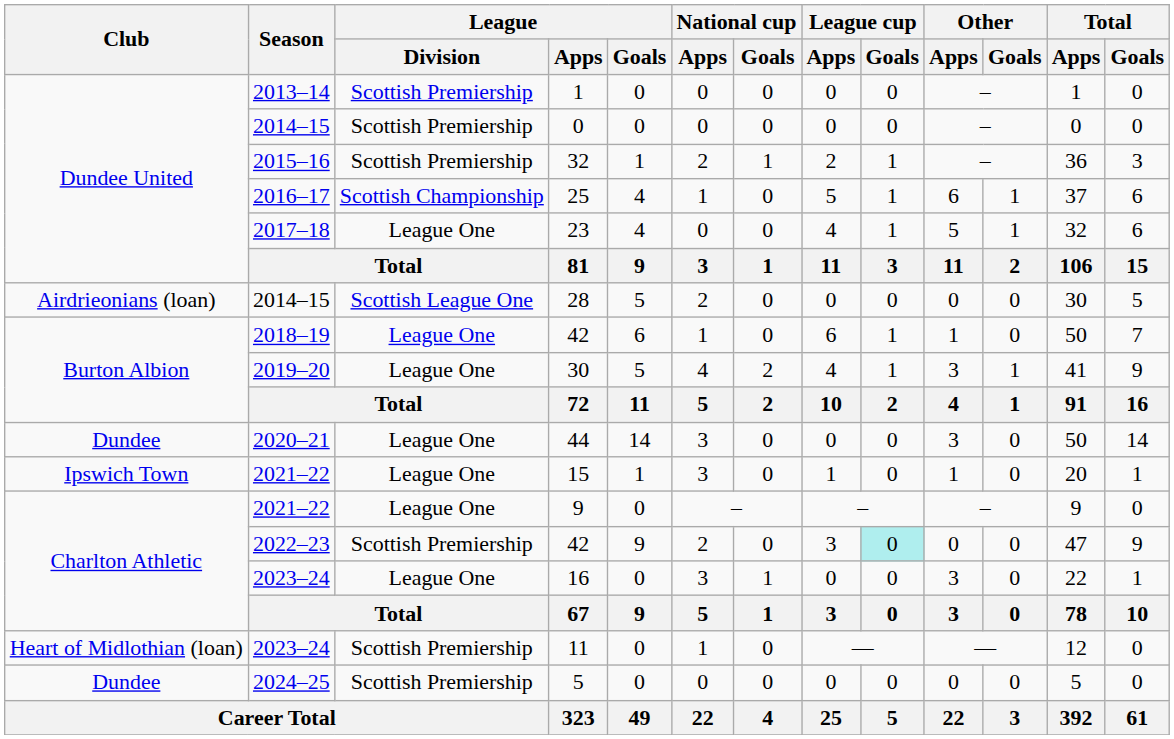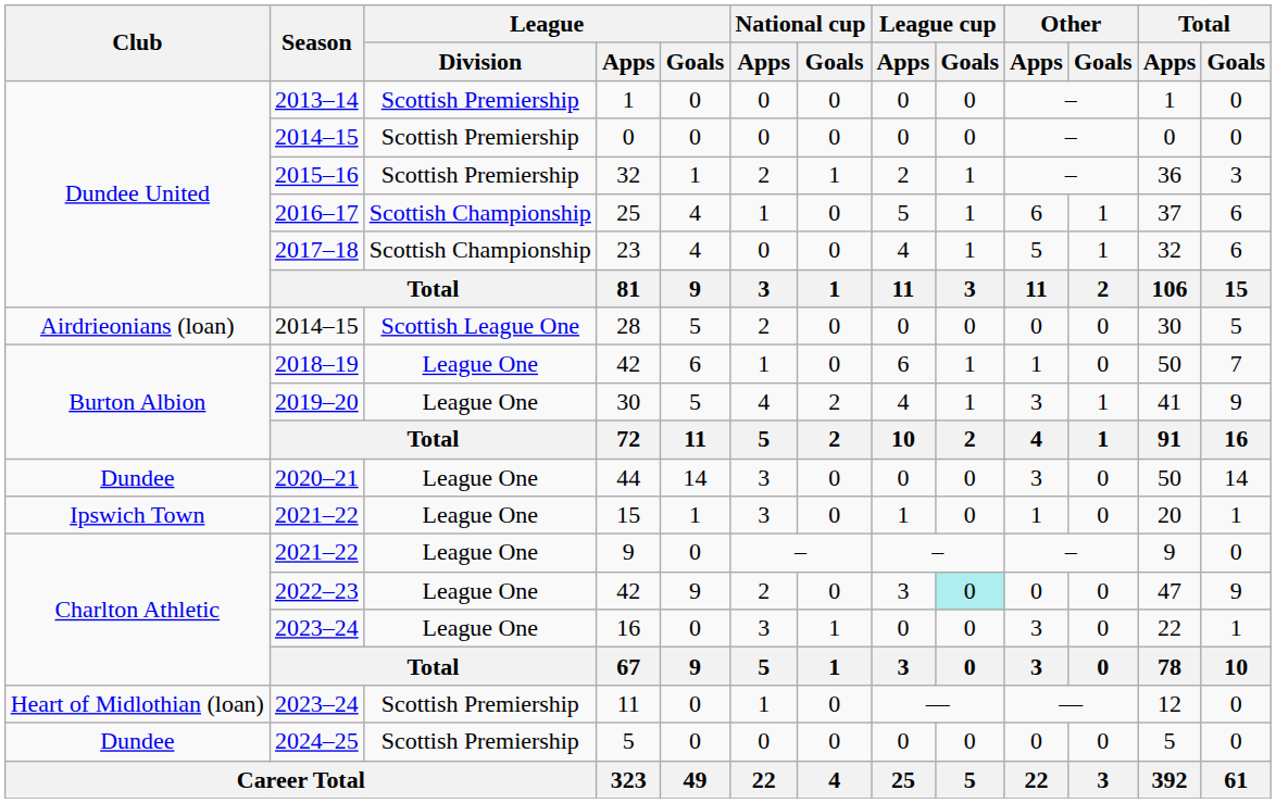23 | League / Division: League One -> Scottish Championship
2022–23 / 42 | League / Division: Scottish Premiership -> League One
